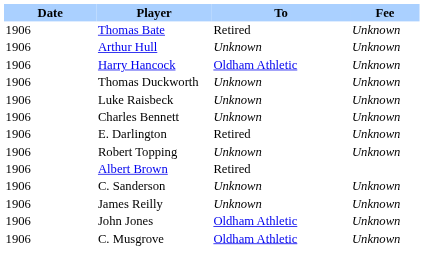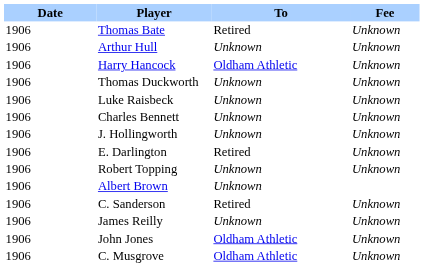+ row: 1906 | J. Hollingworth | Unknown | Unknown
Albert Brown | To: Retired -> Unknown
C. Sanderson | To: Unknown -> Retired
